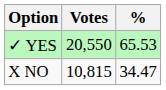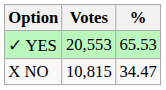✓ YES | Votes: 20,550 -> 20,553
